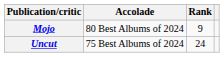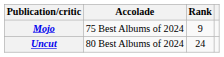Mojo | Accolade: 80 Best Albums of 2024 -> 75 Best Albums of 2024
Uncut | Accolade: 75 Best Albums of 2024 -> 80 Best Albums of 2024
